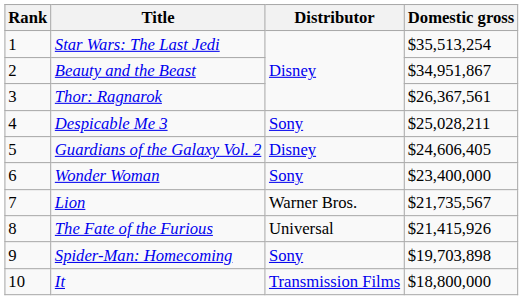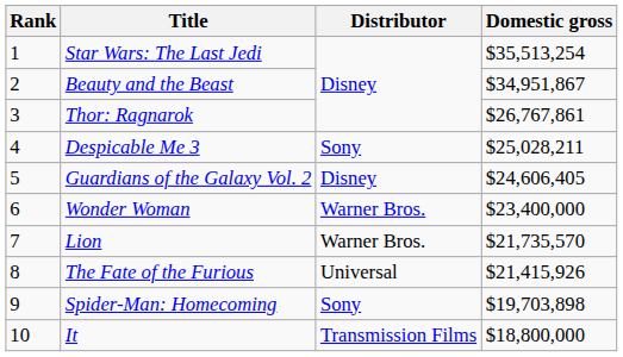Thor: Ragnarok | Domestic gross: $26,367,561 -> $26,767,861
Wonder Woman | Distributor: Sony -> Warner Bros.
Lion | Domestic gross: $21,735,567 -> $21,735,570
